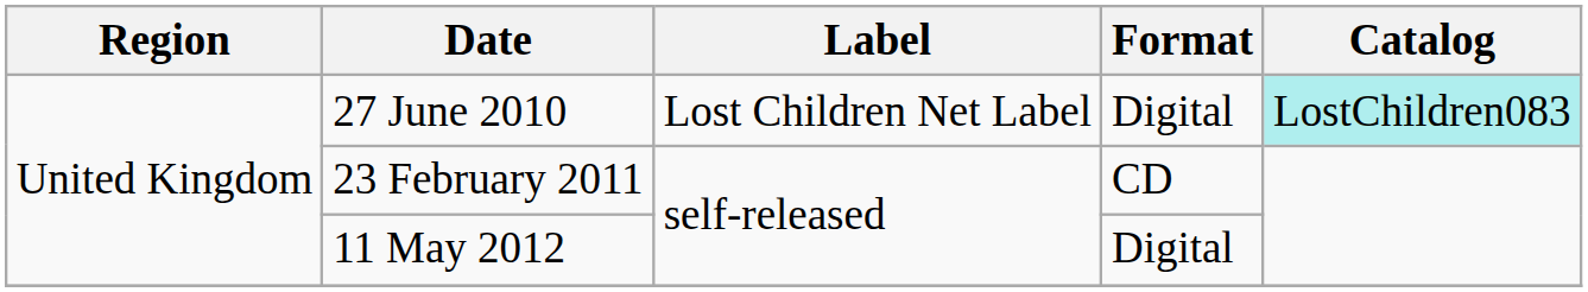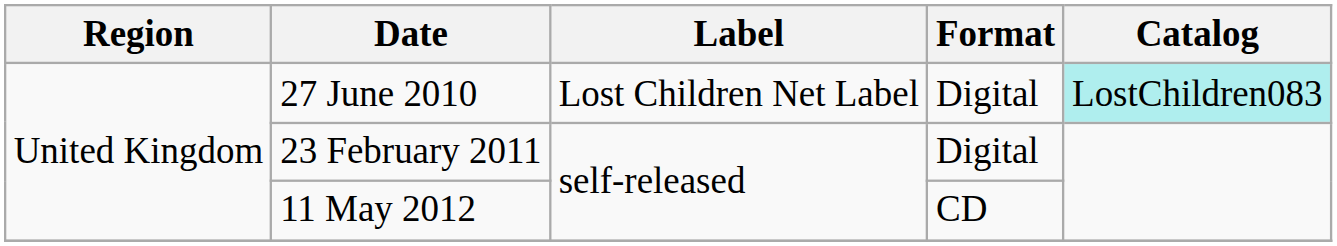23 February 2011 | Format: CD -> Digital
11 May 2012 | Format: Digital -> CD
